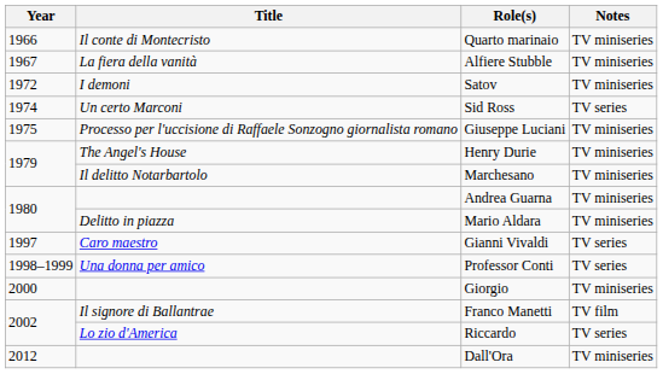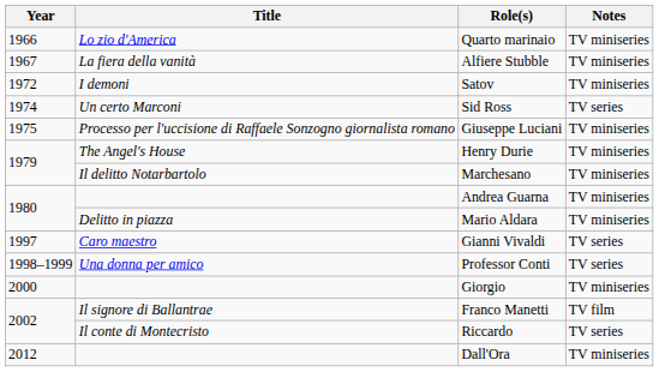Quarto marinaio | Title: Il conte di Montecristo -> Lo zio d'America
Riccardo | Title: Lo zio d'America -> Il conte di Montecristo
